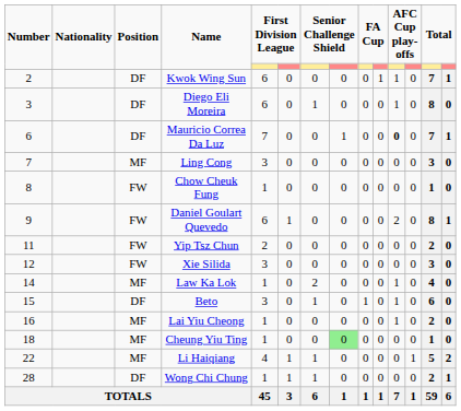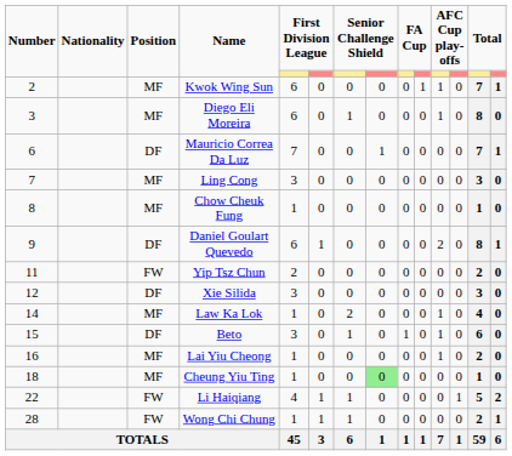Kwok Wing Sun | Position: DF -> MF
Diego Eli Moreira | Position: DF -> MF
Mauricio Correa Da Luz | column 11: bold -> normal
Chow Cheuk Fung | Position: FW -> MF
Daniel Goulart Quevedo | Position: FW -> DF
Xie Silida | Position: FW -> DF
Li Haiqiang | Position: MF -> FW
Wong Chi Chung | Position: DF -> FW
